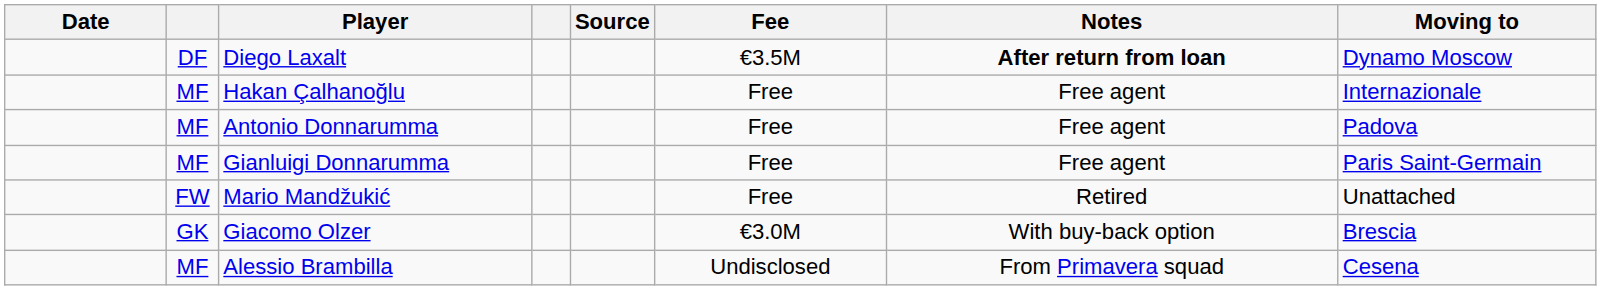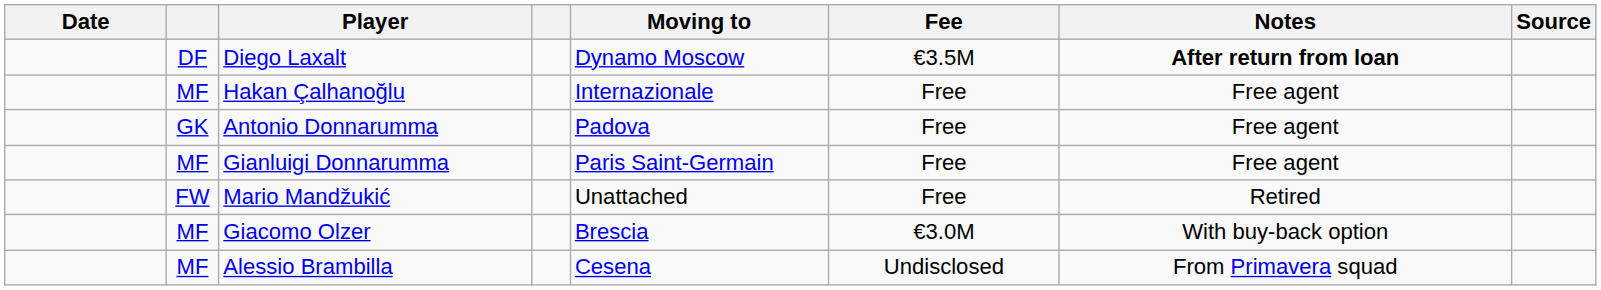columns swapped: Moving to <-> Source
Antonio Donnarumma | column 2: MF -> GK
Giacomo Olzer | column 2: GK -> MF
